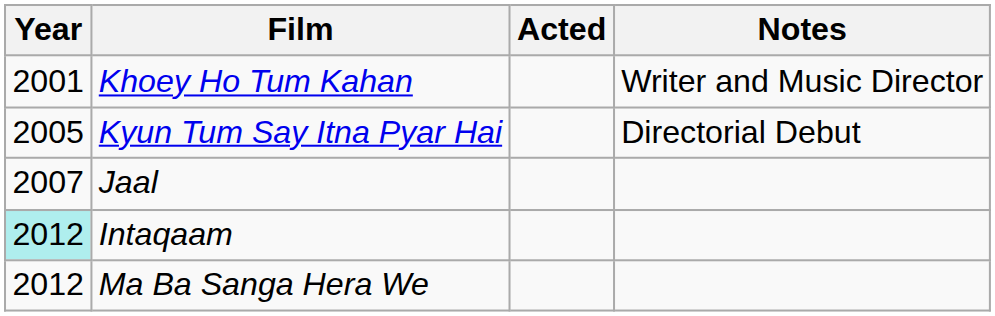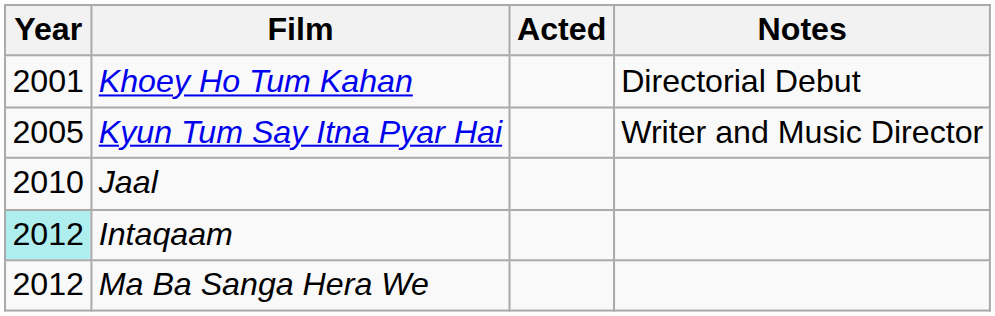Khoey Ho Tum Kahan | Notes: Writer and Music Director -> Directorial Debut
Kyun Tum Say Itna Pyar Hai | Notes: Directorial Debut -> Writer and Music Director
Jaal | Year: 2007 -> 2010
